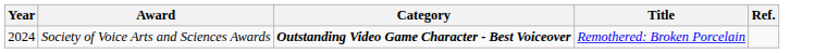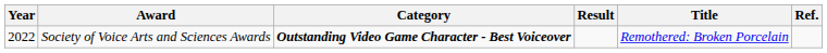+ column: Result
Society of Voice Arts and Sciences Awards | Year: 2024 -> 2022
